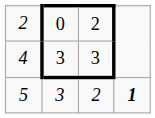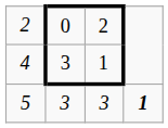4 | column 3: 3 -> 1
5 | column 3: 2 -> 3
